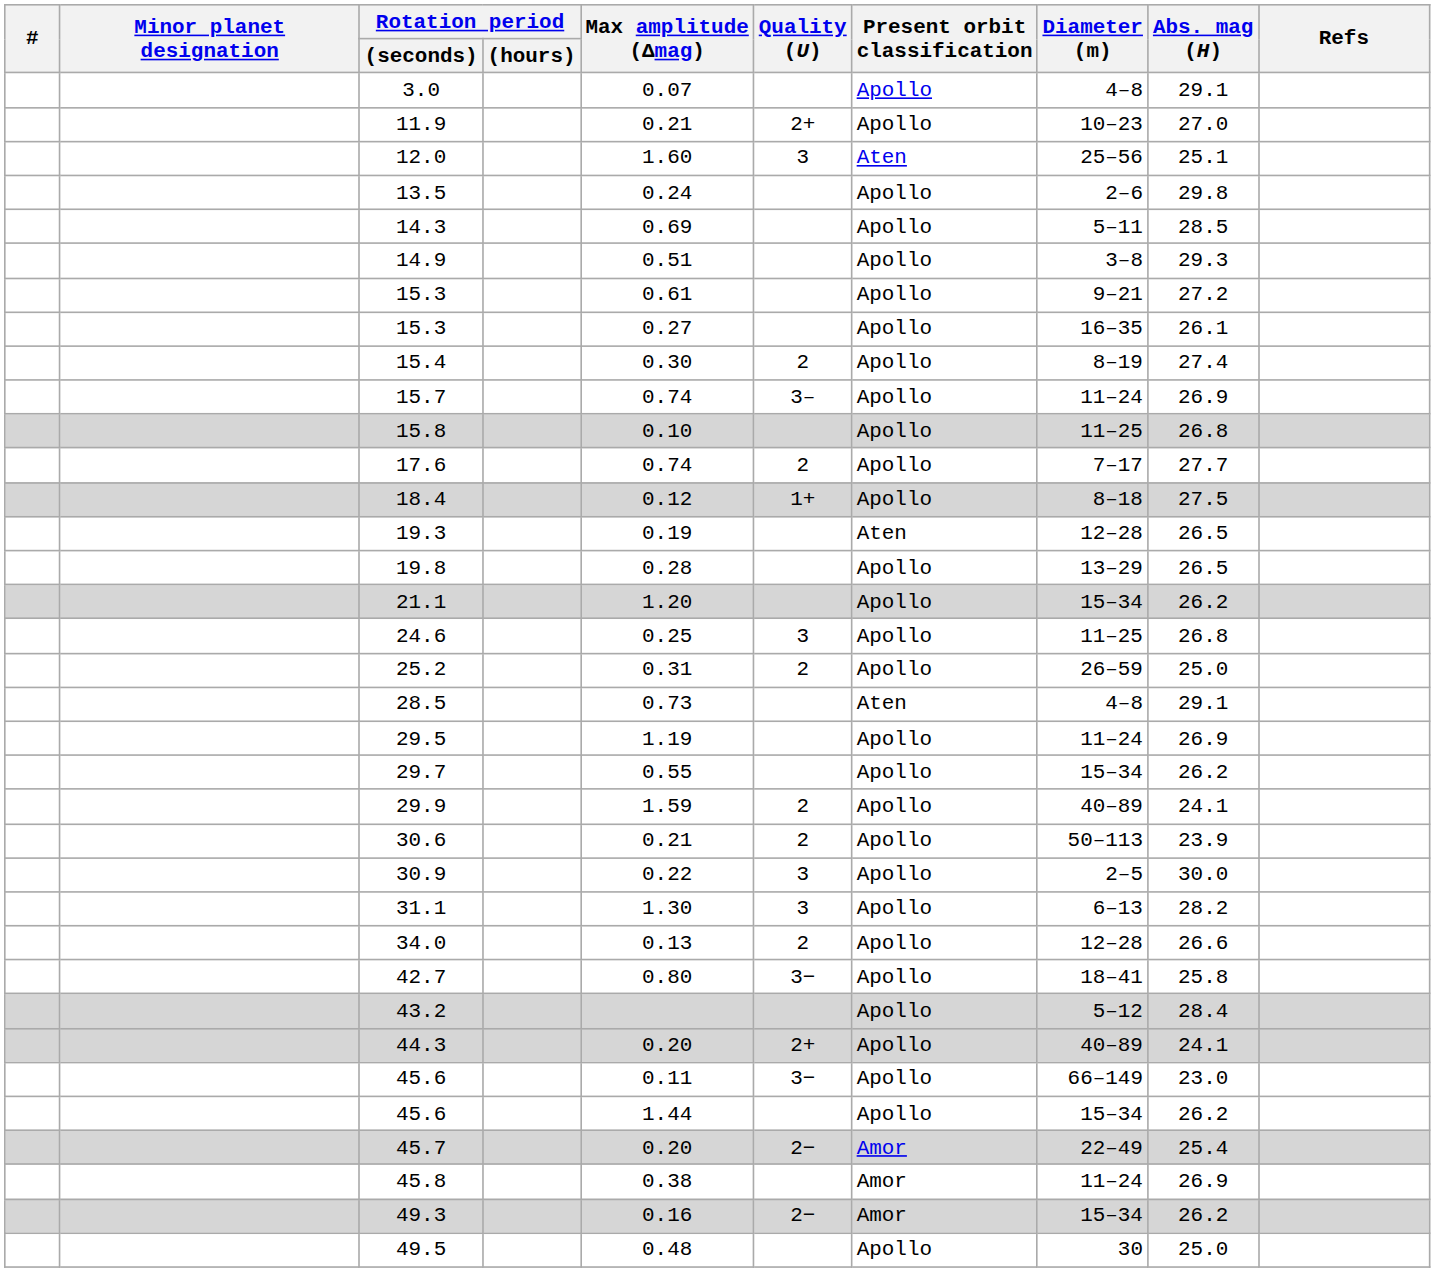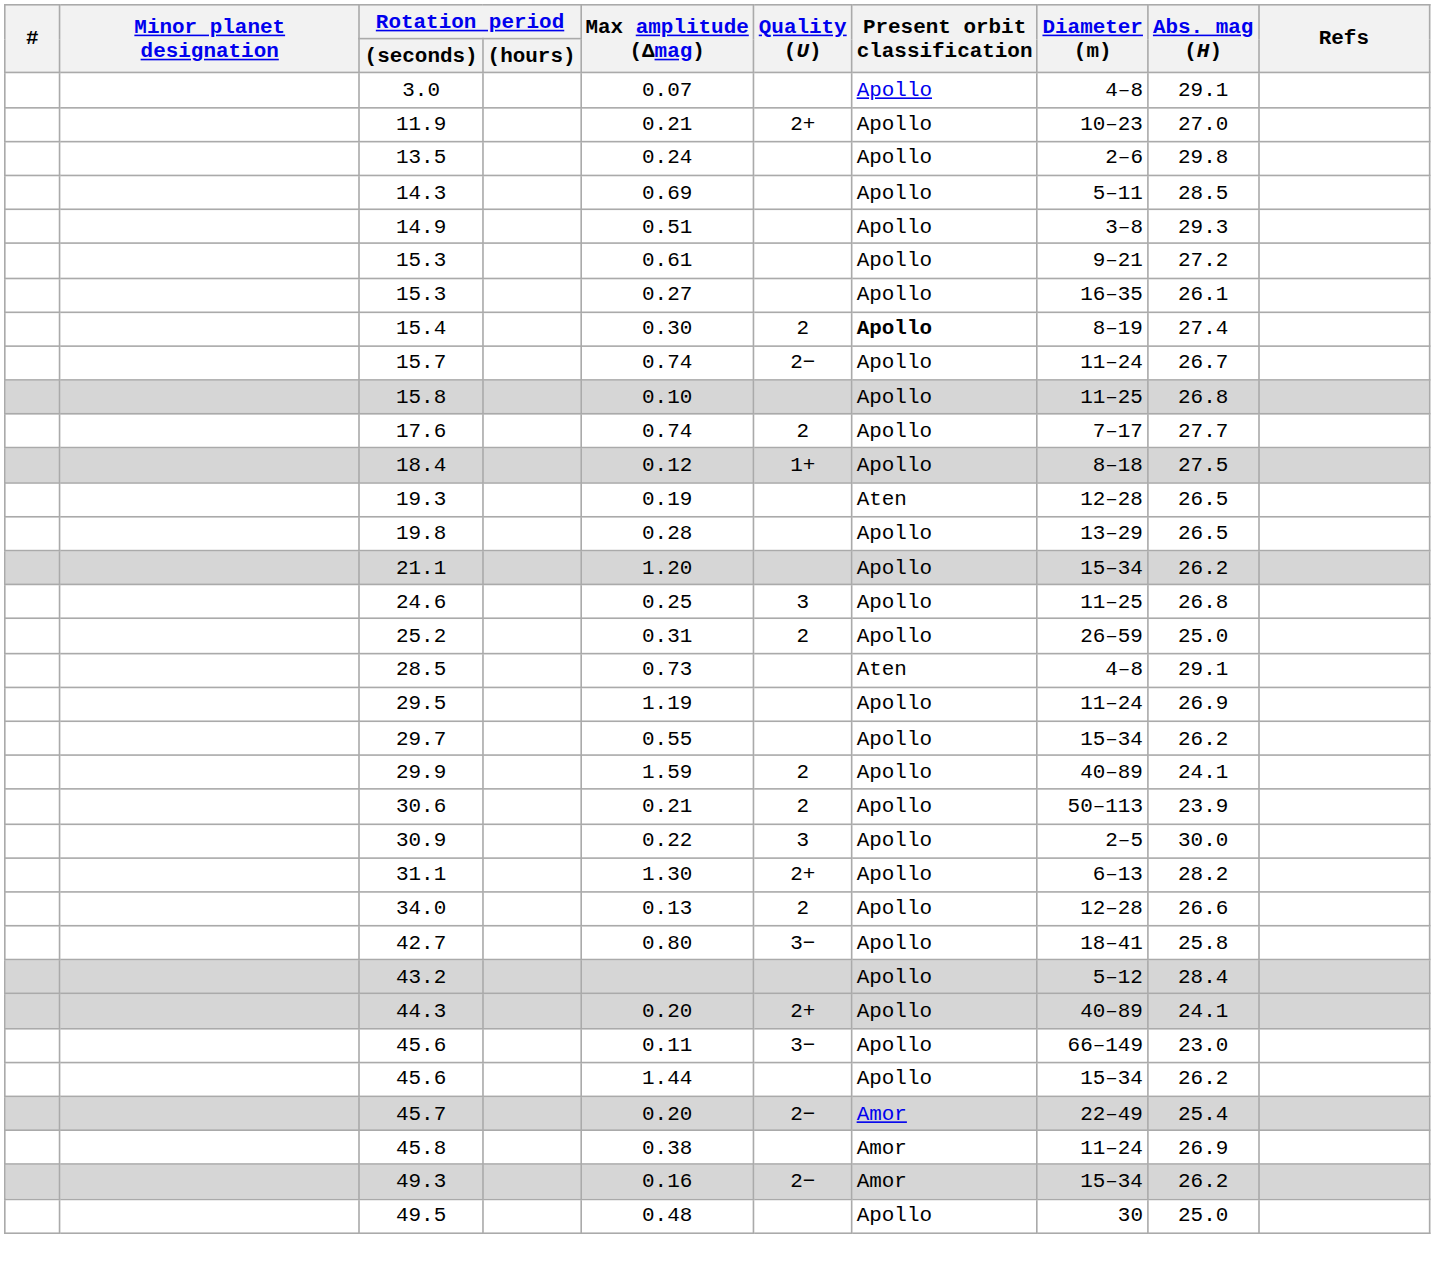- row: 12.0 | 1.60 | 3 | Aten | 25–56 | 25.1
15.4 | Present orbit classification: normal -> bold
15.7 | Quality (U): 3– -> 2−
15.7 | Abs. mag (H): 26.9 -> 26.7
31.1 | Quality (U): 3 -> 2+
